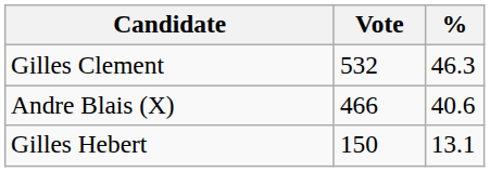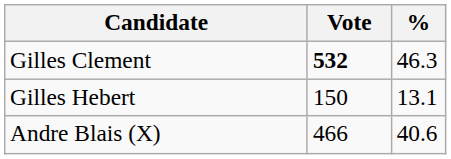Gilles Clement | Vote: normal -> bold
rows swapped: Andre Blais (X) <-> Gilles Hebert
